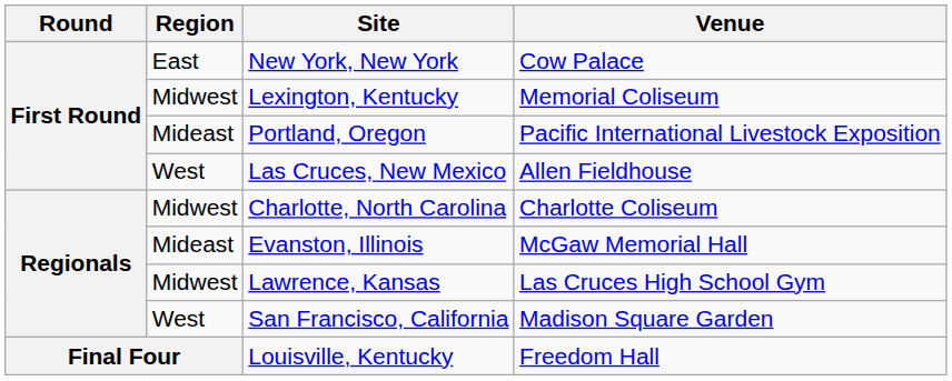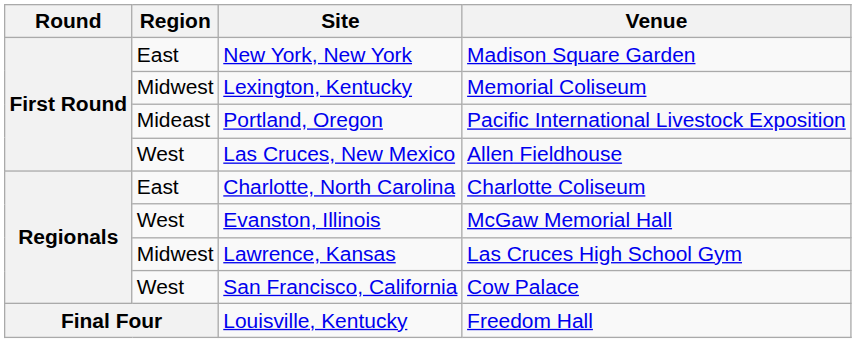New York, New York | Venue: Cow Palace -> Madison Square Garden
Charlotte, North Carolina | Region: Midwest -> East
Evanston, Illinois | Region: Mideast -> West
San Francisco, California | Venue: Madison Square Garden -> Cow Palace
